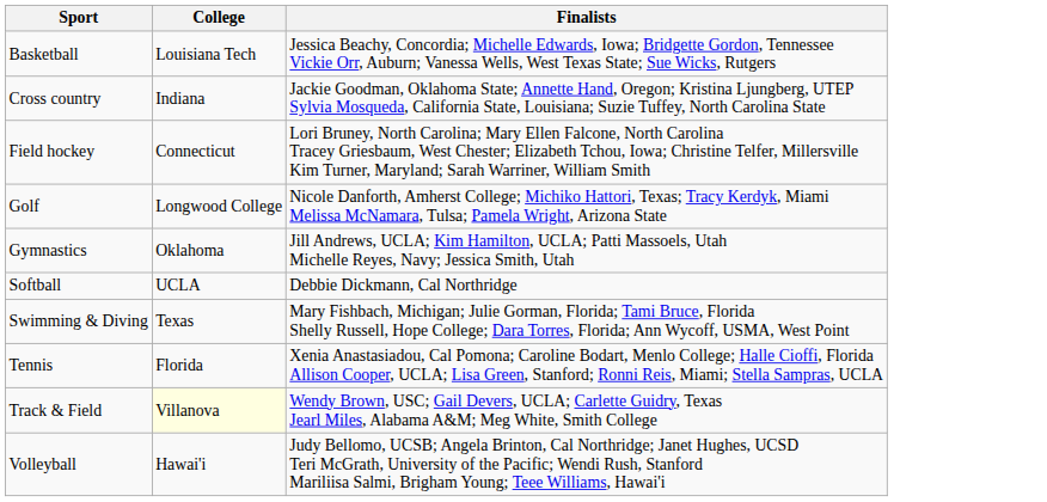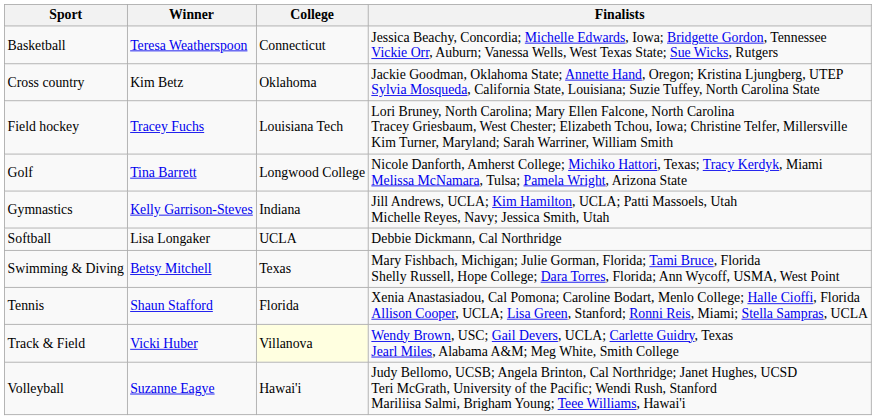+ column: Winner | Teresa Weatherspoon | Kim Betz | Tracey Fuchs | Tina Barrett | Kelly Garrison-Steves | Lisa Longaker | Betsy Mitchell | Shaun Stafford | Vicki Huber | Suzanne Eagye
Basketball | College: Louisiana Tech -> Connecticut
Cross country | College: Indiana -> Oklahoma
Field hockey | College: Connecticut -> Louisiana Tech
Gymnastics | College: Oklahoma -> Indiana
